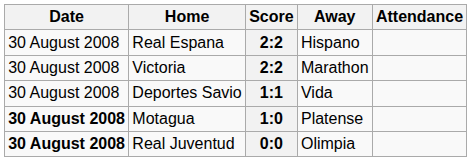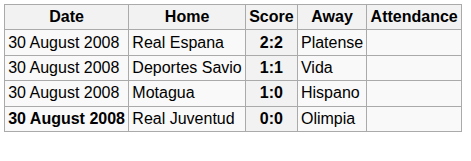Real Espana | Away: Hispano -> Platense
- row: 30 August 2008 | Victoria | 2:2 | Marathon
Motagua | Date: bold -> normal
Motagua | Away: Platense -> Hispano
